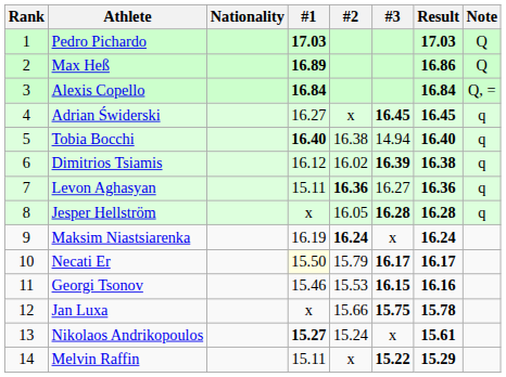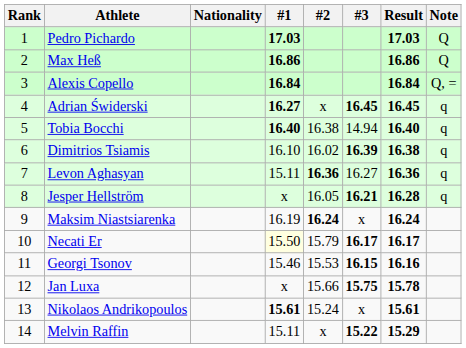Max Heß | #1: 16.89 -> 16.86
Adrian Świderski | #1: normal -> bold
Dimitrios Tsiamis | #1: 16.12 -> 16.10
Jesper Hellström | #3: 16.28 -> 16.21
Nikolaos Andrikopoulos | #1: 15.27 -> 15.61
